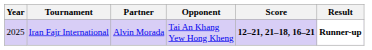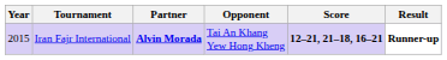Iran Fajr International | Year: 2025 -> 2015
Iran Fajr International | Partner: normal -> bold
